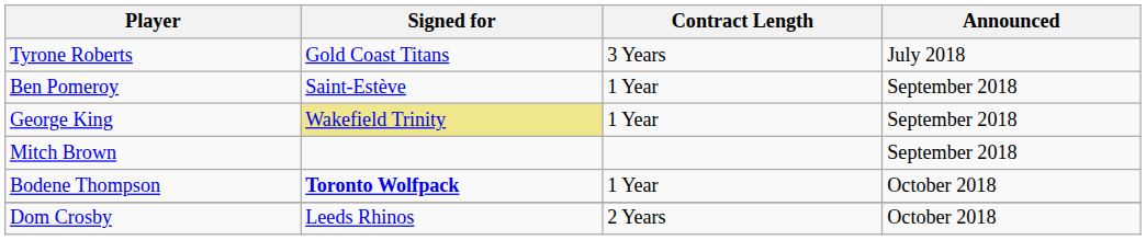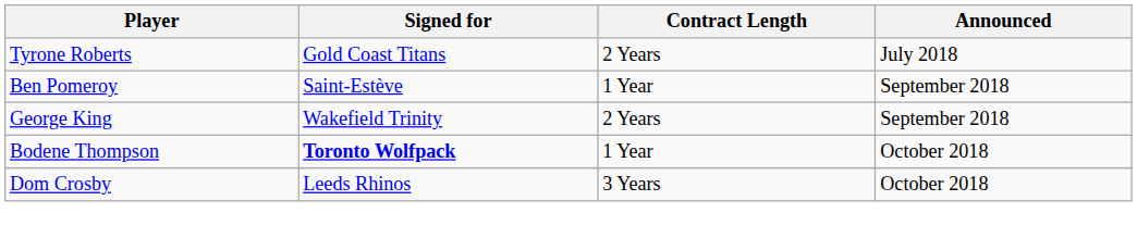Tyrone Roberts | Contract Length: 3 Years -> 2 Years
George King | Signed for: khaki background -> no background
George King | Contract Length: 1 Year -> 2 Years
- row: Mitch Brown | September 2018
Dom Crosby | Contract Length: 2 Years -> 3 Years
